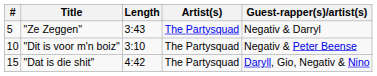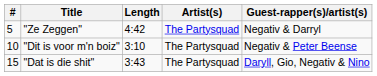"Ze Zeggen" | Length: 3:43 -> 4:42
"Dat is die shit" | Length: 4:42 -> 3:43
